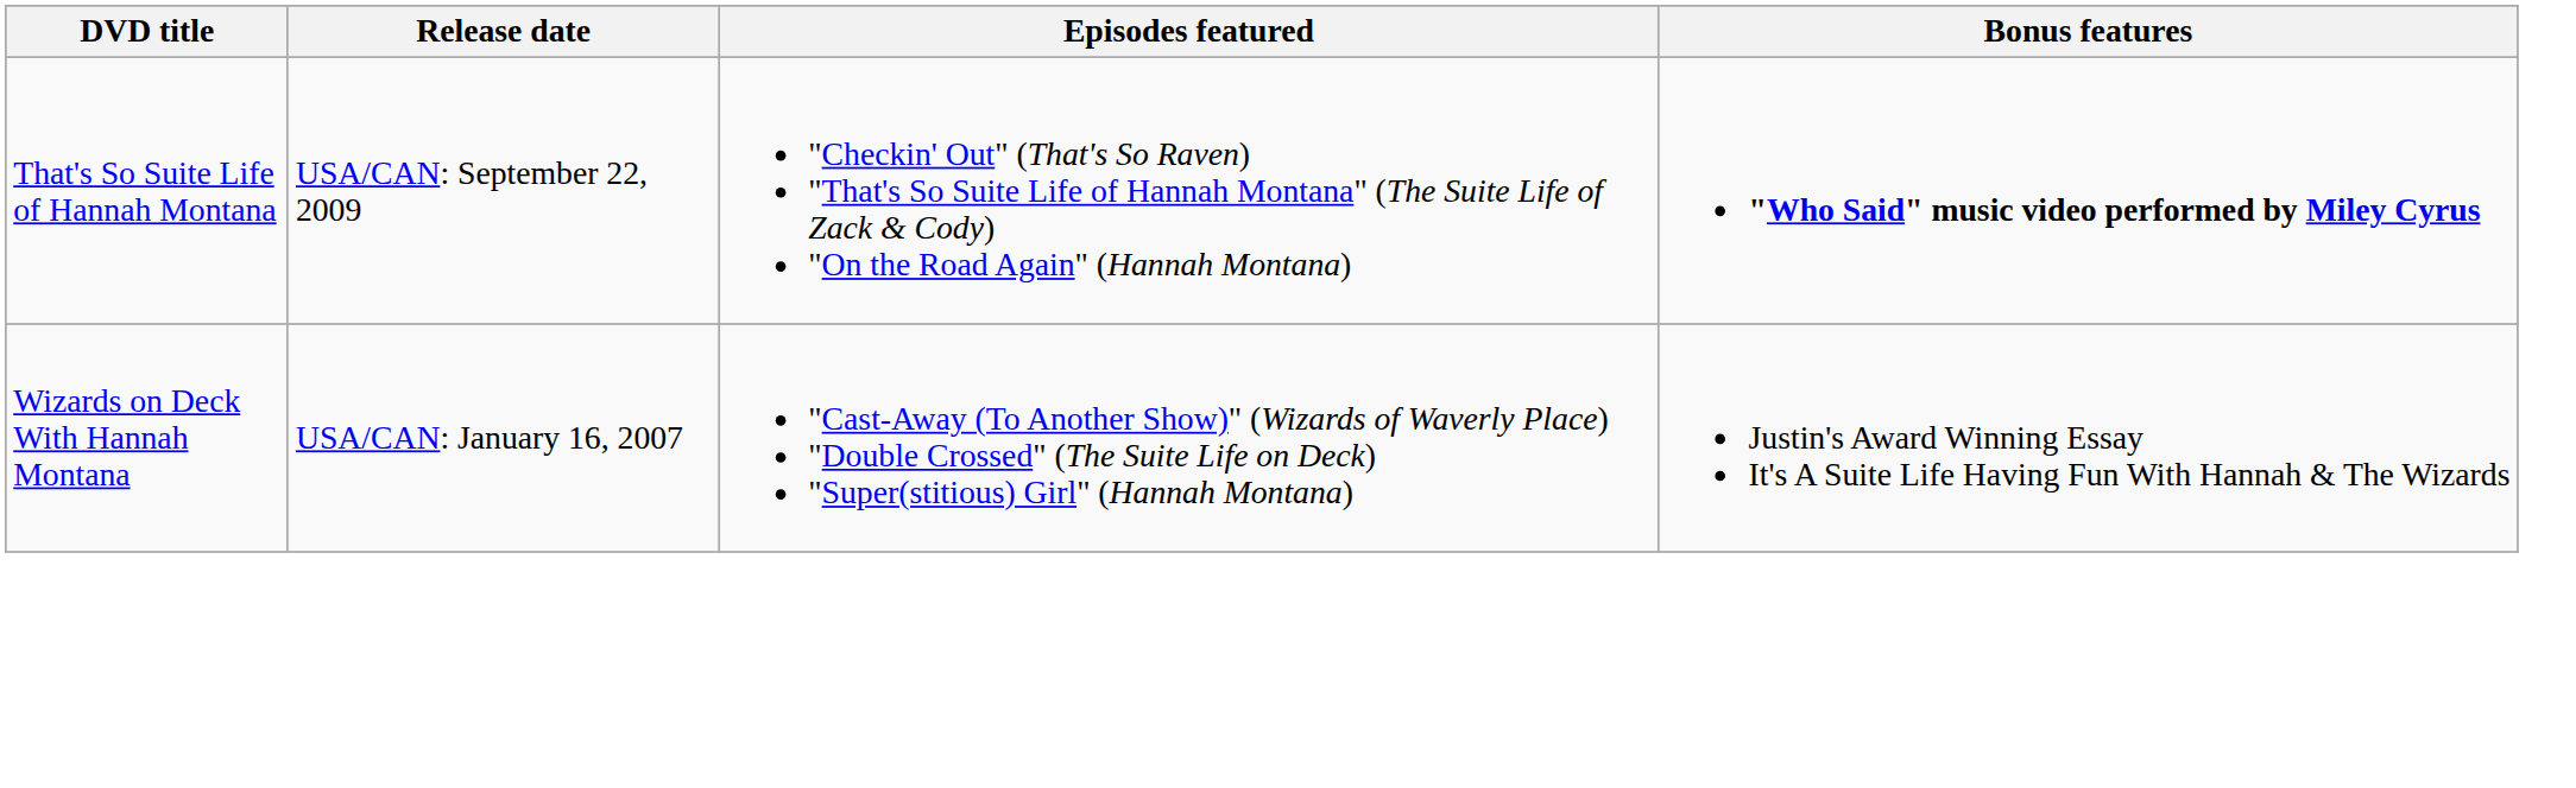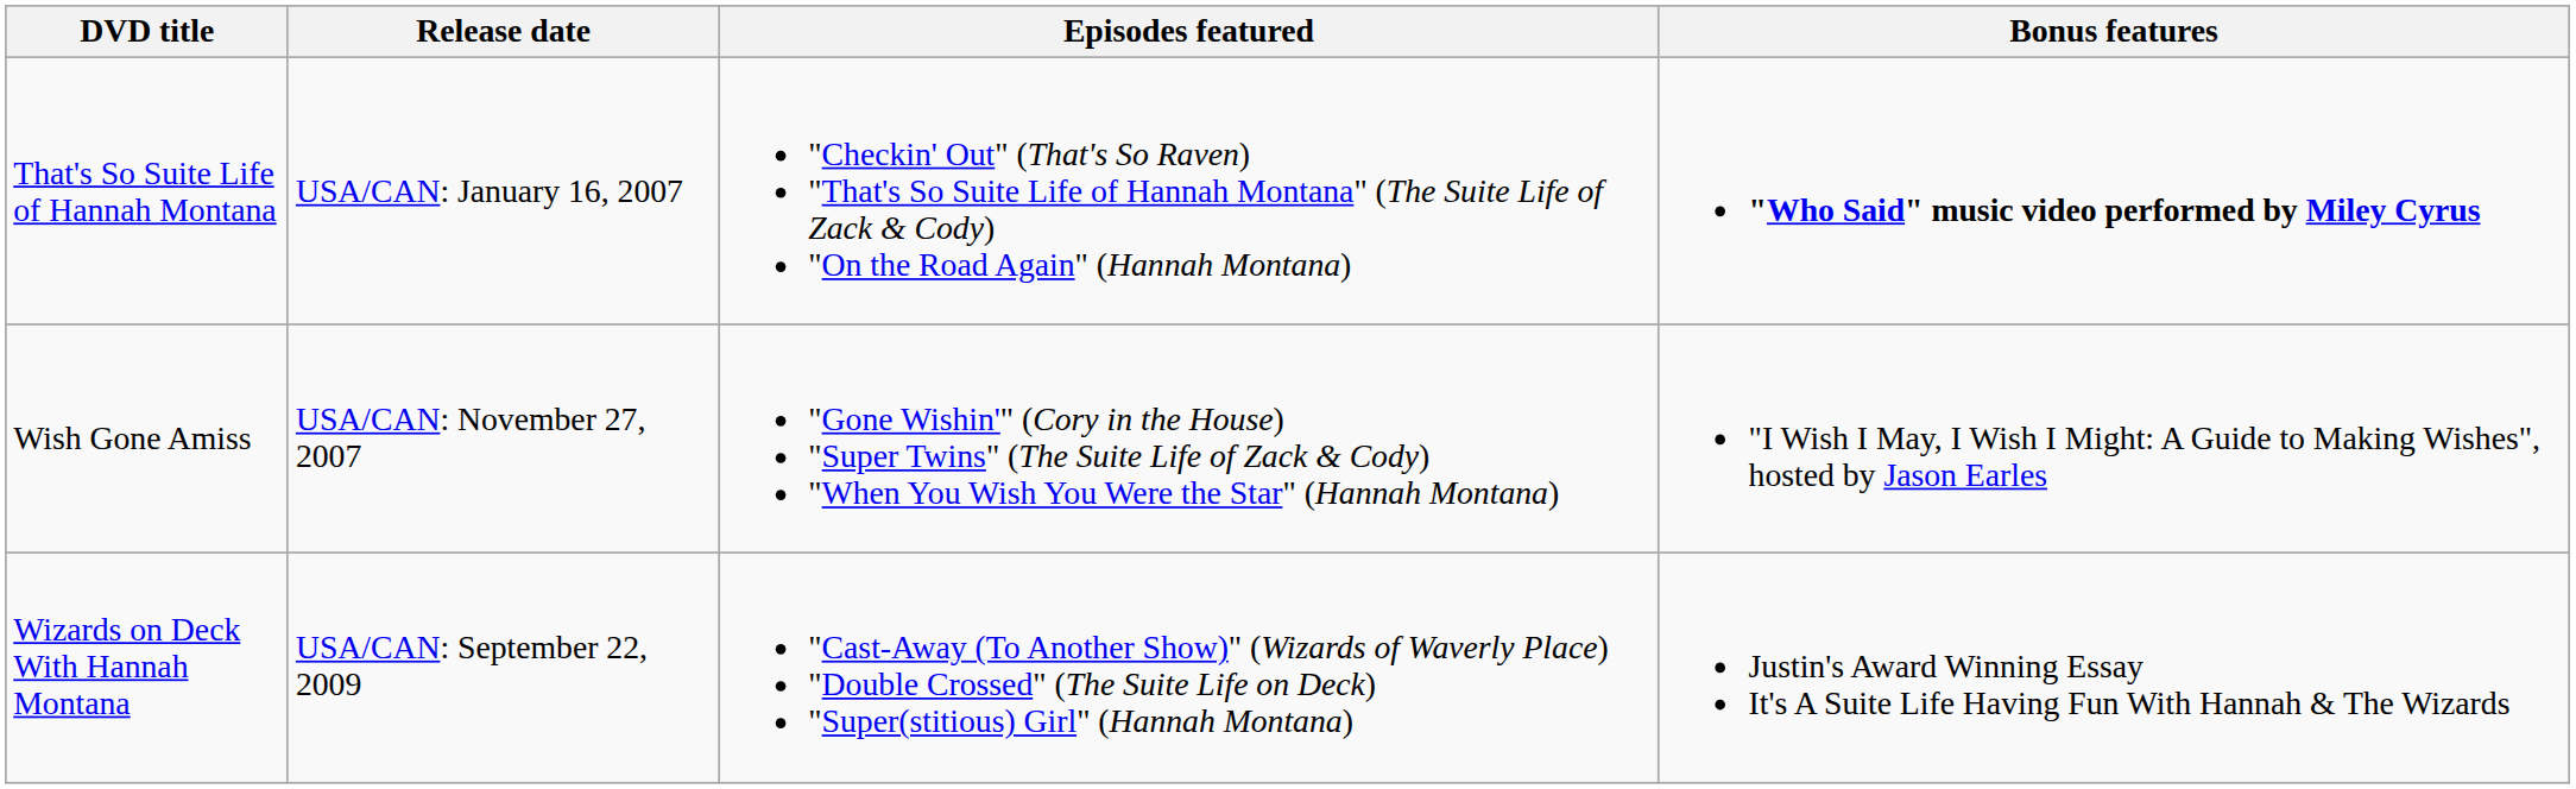That's So Suite Life of Hannah Montana | Release date: USA/CAN: September 22, 2009 -> USA/CAN: January 16, 2007
+ row: Wish Gone Amiss | USA/CAN: November 27, 2007 | "Gone Wishin'" (Cory in the House) "Super Twins" (The Suite Life of Zack & Cody) "When You Wish You Were the Star" (Hannah Montana) | "I Wish I May, I Wish I Might: A Guide to Making Wishes", hosted by Jason Earles
Wizards on Deck With Hannah Montana | Release date: USA/CAN: January 16, 2007 -> USA/CAN: September 22, 2009
